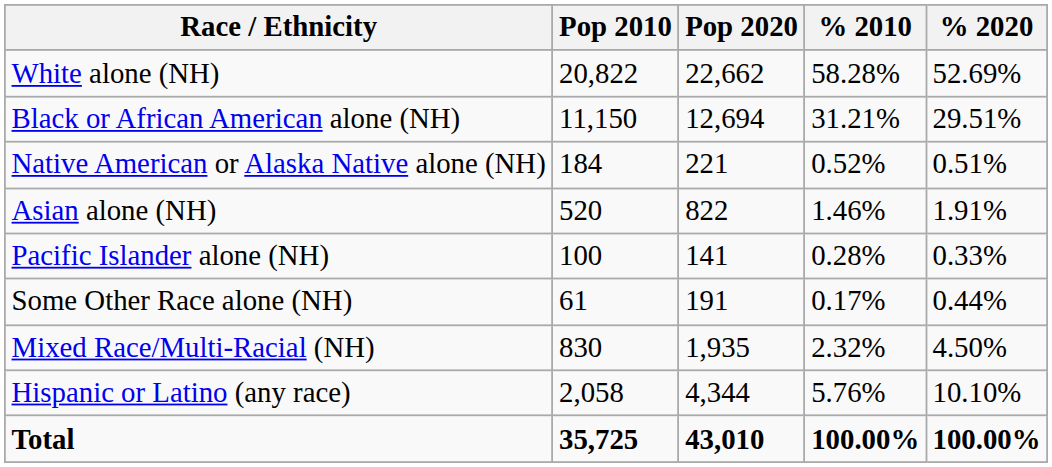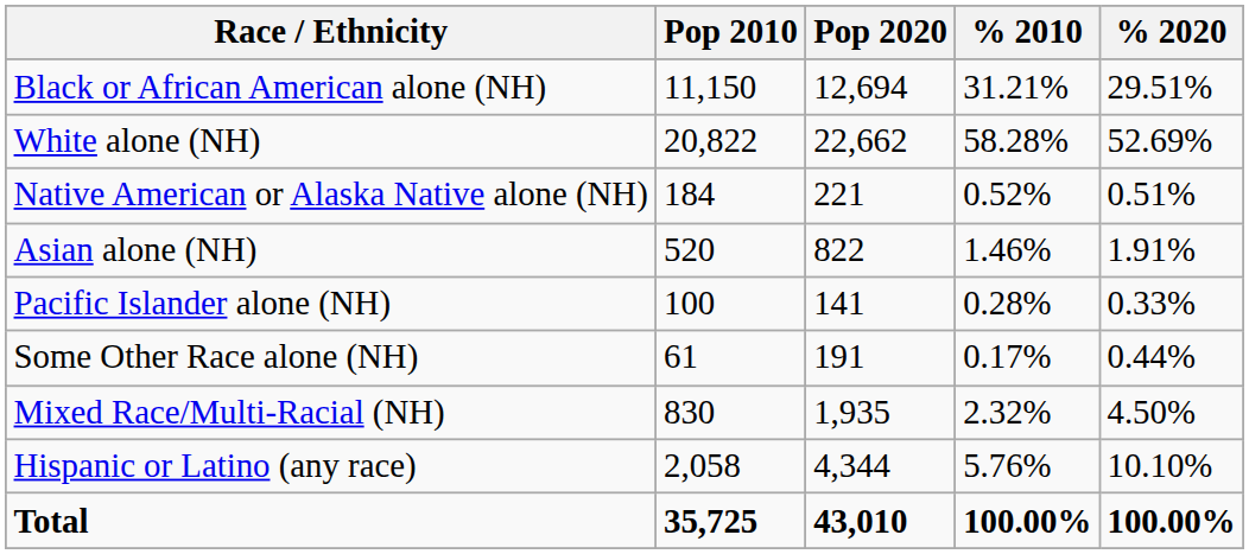rows swapped: White alone (NH) <-> Black or African American alone (NH)
